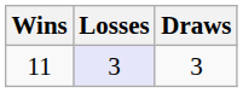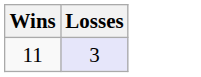- column: Draws | 3
